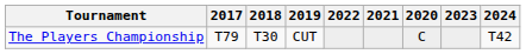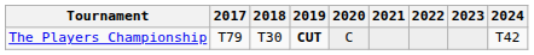columns swapped: 2020 <-> 2022
The Players Championship | 2019: normal -> bold
